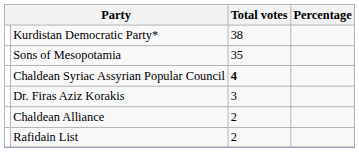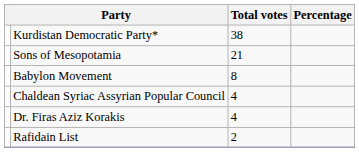Sons of Mesopotamia | Total votes: 35 -> 21
+ row: Babylon Movement | 8
Chaldean Syriac Assyrian Popular Council | Total votes: bold -> normal
Dr. Firas Aziz Korakis | Total votes: 3 -> 4
- row: Chaldean Alliance | 2
